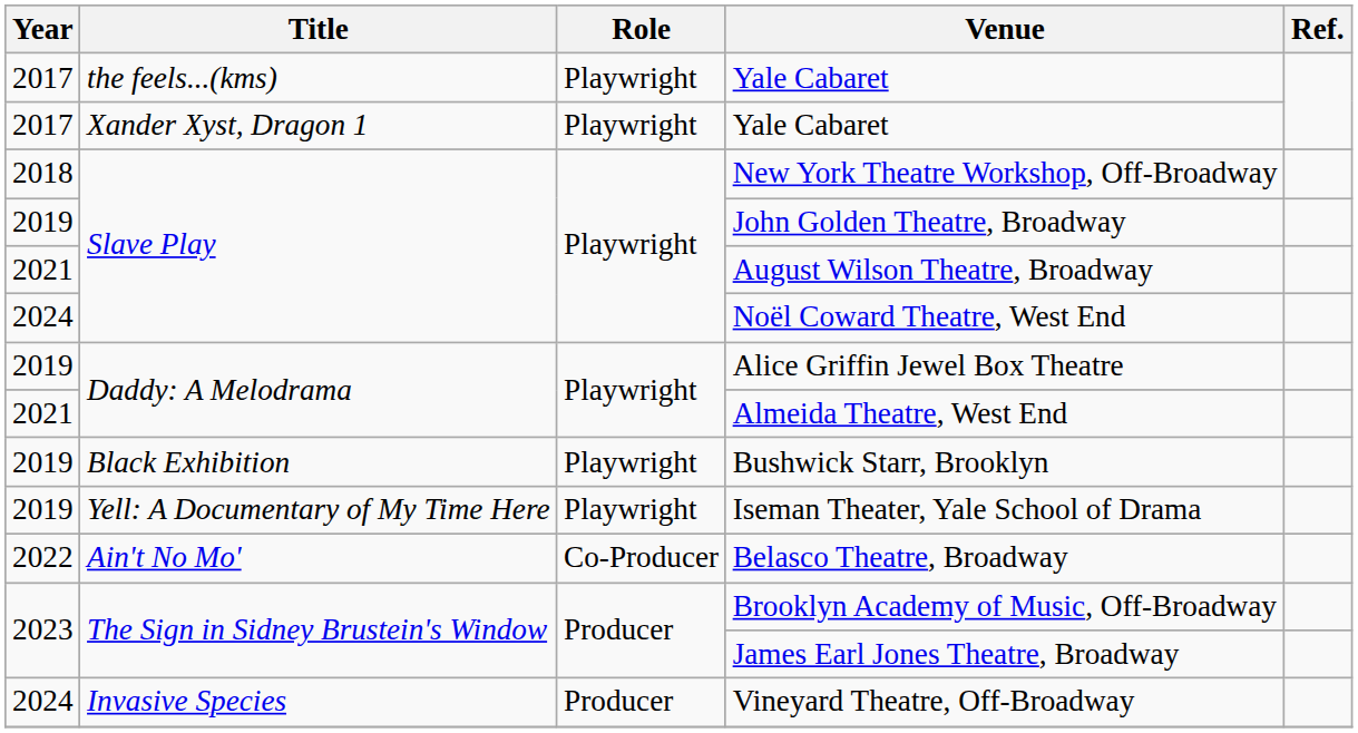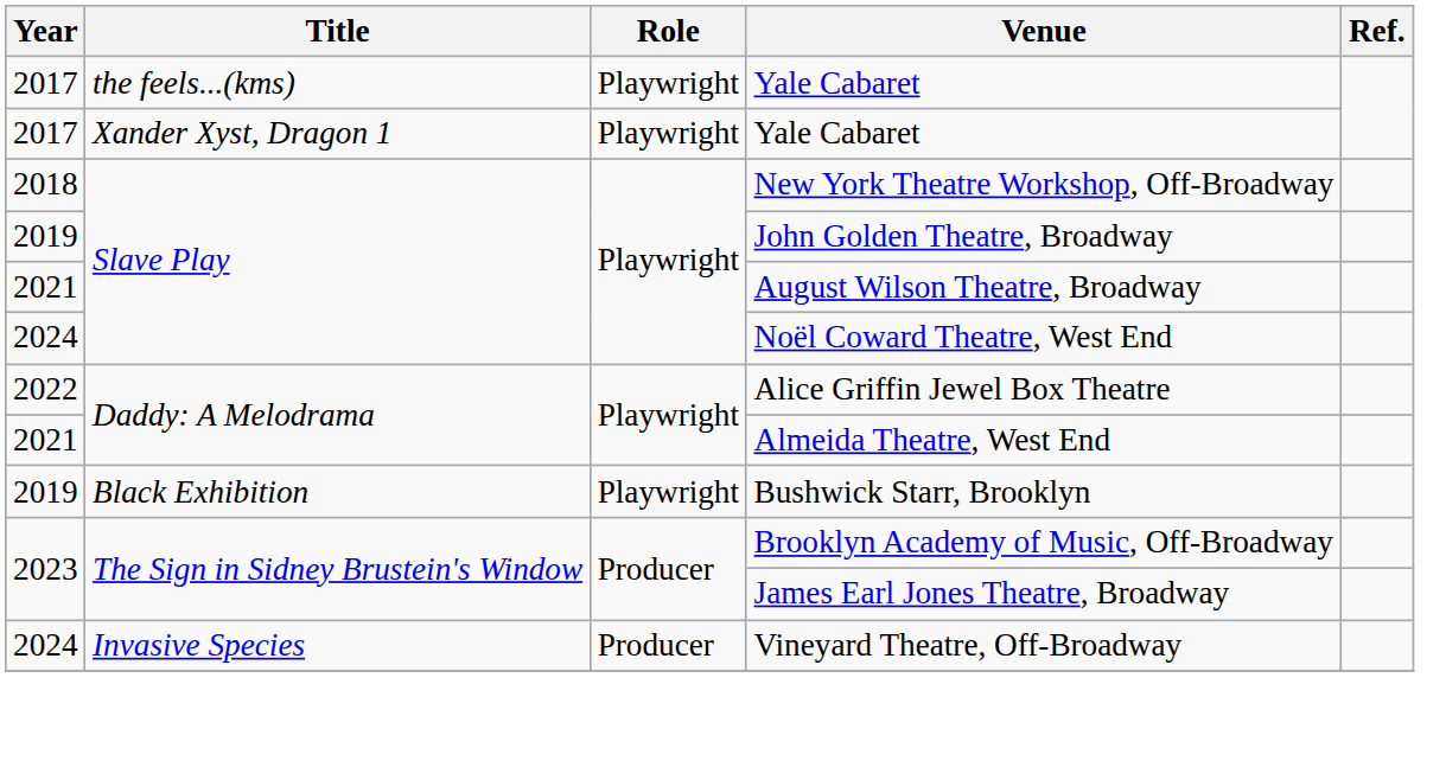Alice Griffin Jewel Box Theatre | Year: 2019 -> 2022
- row: 2019 | Yell: A Documentary of My Time Here | Playwright | Iseman Theater, Yale School of Drama
- row: 2022 | Ain't No Mo' | Co-Producer | Belasco Theatre, Broadway
